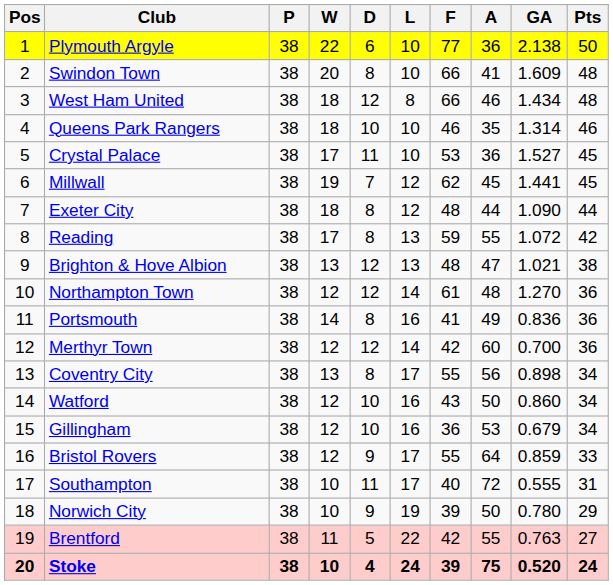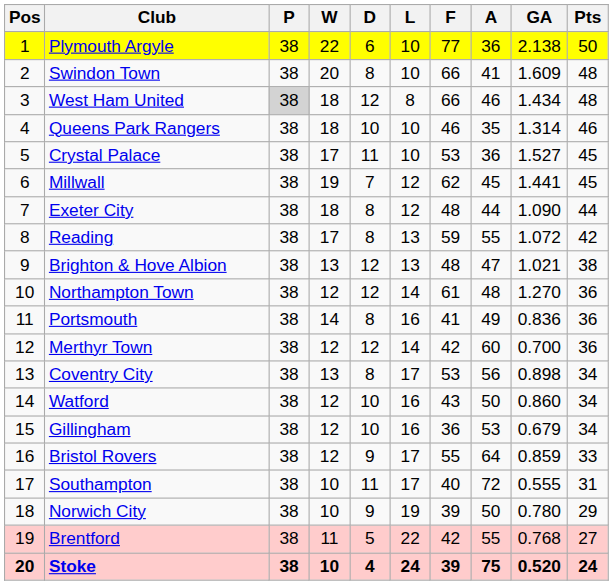West Ham United | P: no background -> lightgrey background
Coventry City | F: 55 -> 53
Brentford | GA: 0.763 -> 0.768
